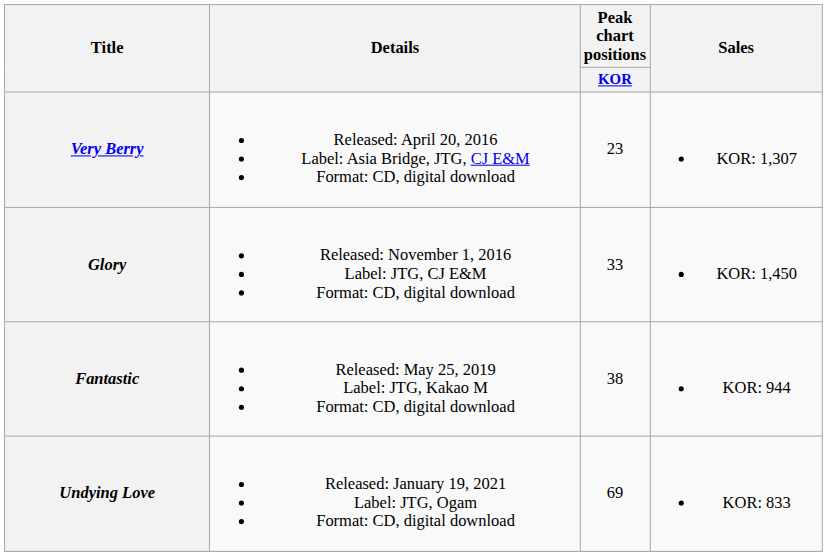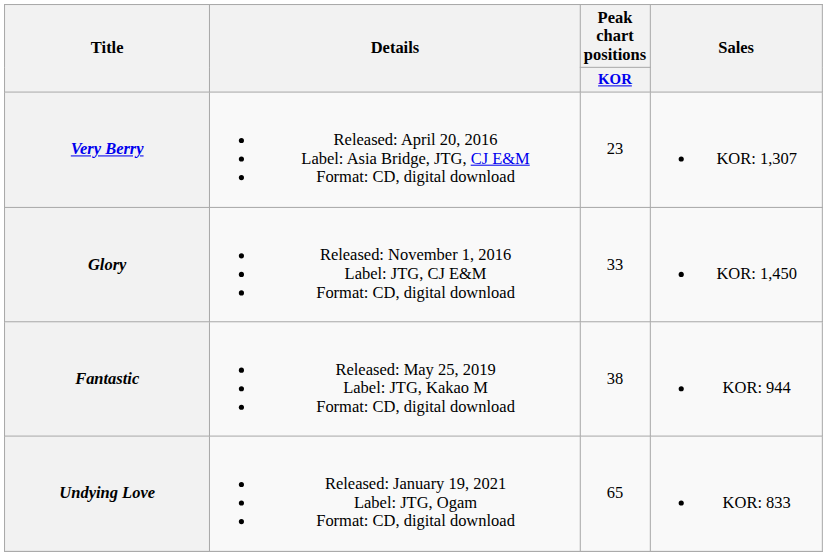Undying Love | Peak chart positions / KOR: 69 -> 65
